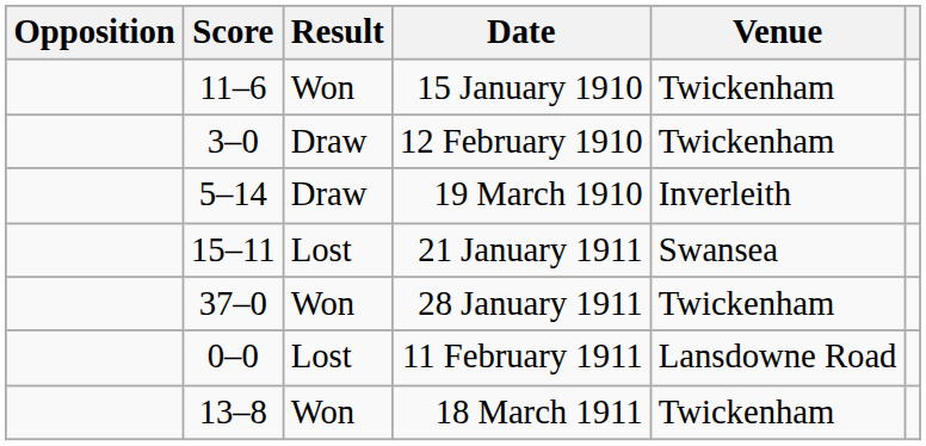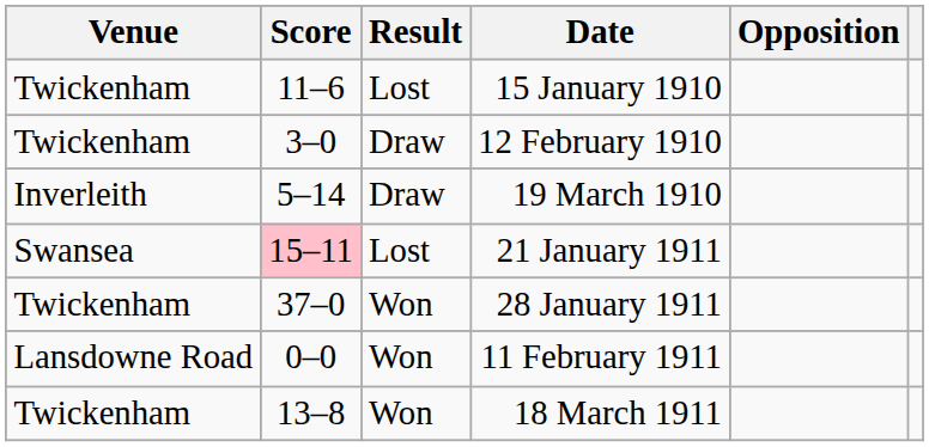columns swapped: Opposition <-> Venue
15 January 1910 | Result: Won -> Lost
21 January 1911 | Score: no background -> pink background
11 February 1911 | Result: Lost -> Won
